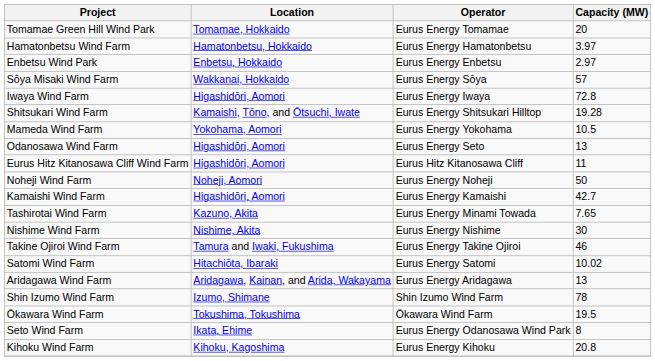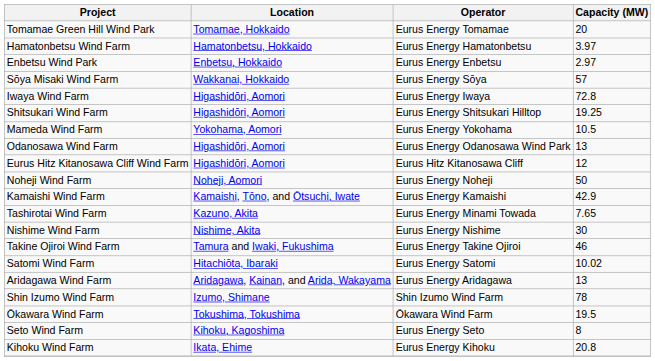Shitsukari Wind Farm | Location: Kamaishi, Tōno, and Ōtsuchi, Iwate -> Higashidōri, Aomori
Shitsukari Wind Farm | Capacity (MW): 19.28 -> 19.25
Odanosawa Wind Farm | Operator: Eurus Energy Seto -> Eurus Energy Odanosawa Wind Park
Eurus Hitz Kitanosawa Cliff Wind Farm | Capacity (MW): 11 -> 12
Kamaishi Wind Farm | Location: Higashidōri, Aomori -> Kamaishi, Tōno, and Ōtsuchi, Iwate
Kamaishi Wind Farm | Capacity (MW): 42.7 -> 42.9
Seto Wind Farm | Location: Ikata, Ehime -> Kihoku, Kagoshima
Seto Wind Farm | Operator: Eurus Energy Odanosawa Wind Park -> Eurus Energy Seto
Kihoku Wind Farm | Location: Kihoku, Kagoshima -> Ikata, Ehime
